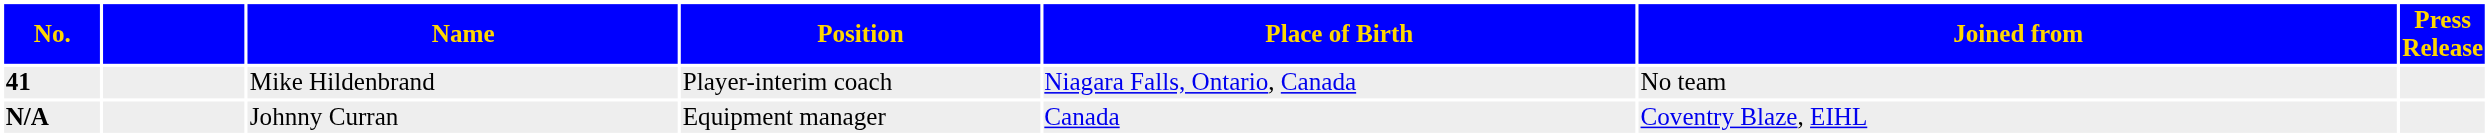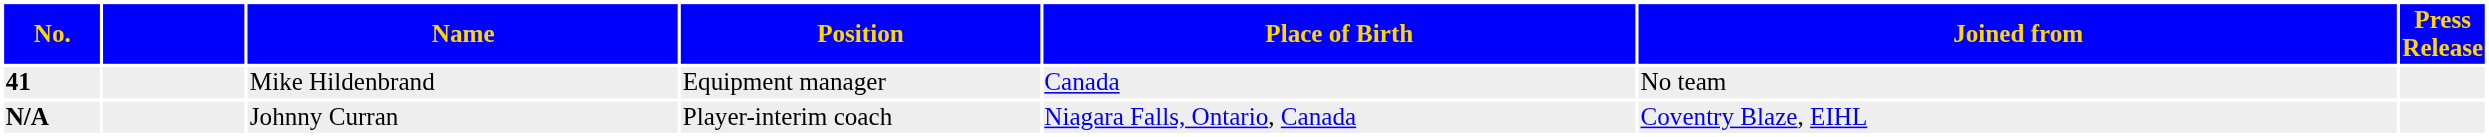41 | Position: Player-interim coach -> Equipment manager
41 | Place of Birth: Niagara Falls, Ontario, Canada -> Canada
N/A | Position: Equipment manager -> Player-interim coach
N/A | Place of Birth: Canada -> Niagara Falls, Ontario, Canada
